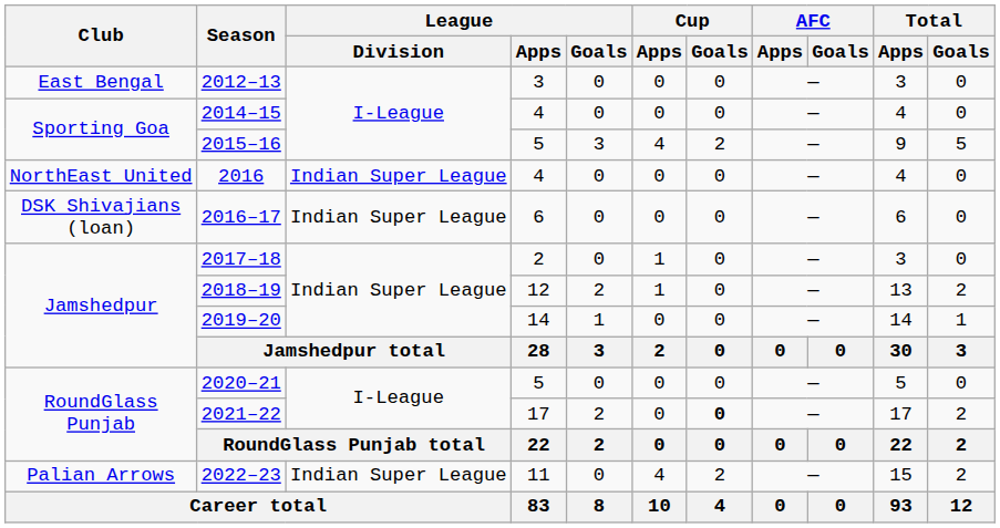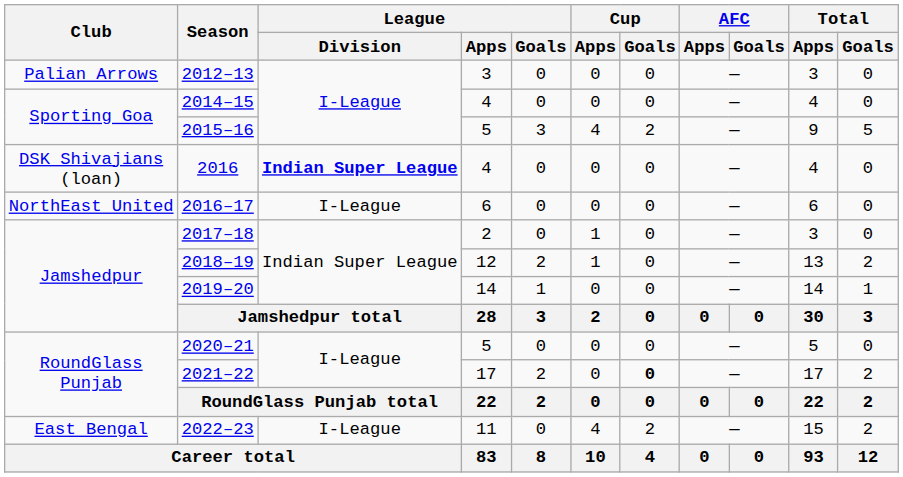2012–13 | Club: East Bengal -> Palian Arrows
2016 | Club: NorthEast United -> DSK Shivajians (loan)
2016 | League / Division: normal -> bold
2016–17 | Club: DSK Shivajians (loan) -> NorthEast United
2016–17 | League / Division: Indian Super League -> I-League
2022–23 | Club: Palian Arrows -> East Bengal
2022–23 | League / Division: Indian Super League -> I-League
